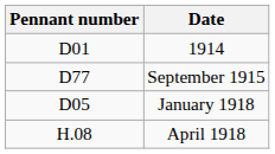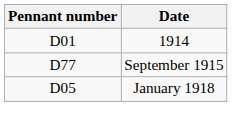- row: H.08 | April 1918
